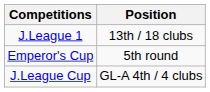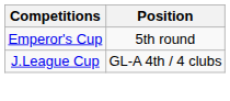- row: J.League 1 | 13th / 18 clubs
